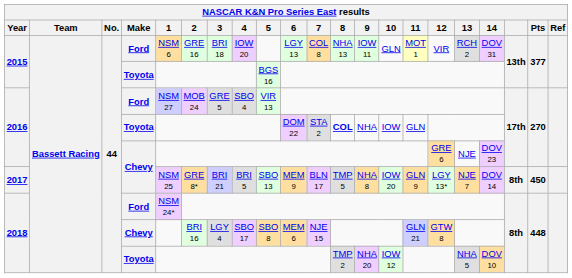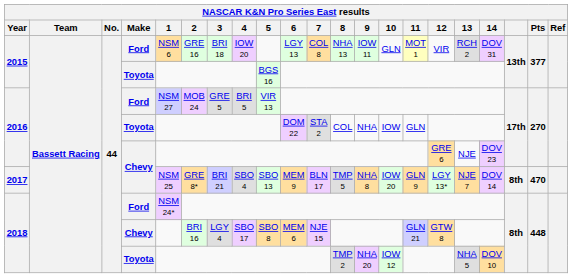2016 / Ford | 4: SBO 4 -> BRI 5
2016 / Toyota | 8: bold -> normal
2017 | 4: BRI 5 -> SBO 4
2017 | Pts: 450 -> 470
